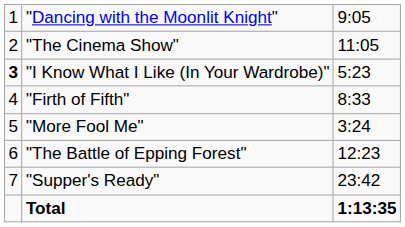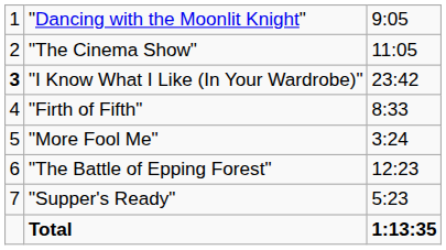"I Know What I Like (In Your Wardrobe)" | column 3: 5:23 -> 23:42
"Supper's Ready" | column 3: 23:42 -> 5:23
